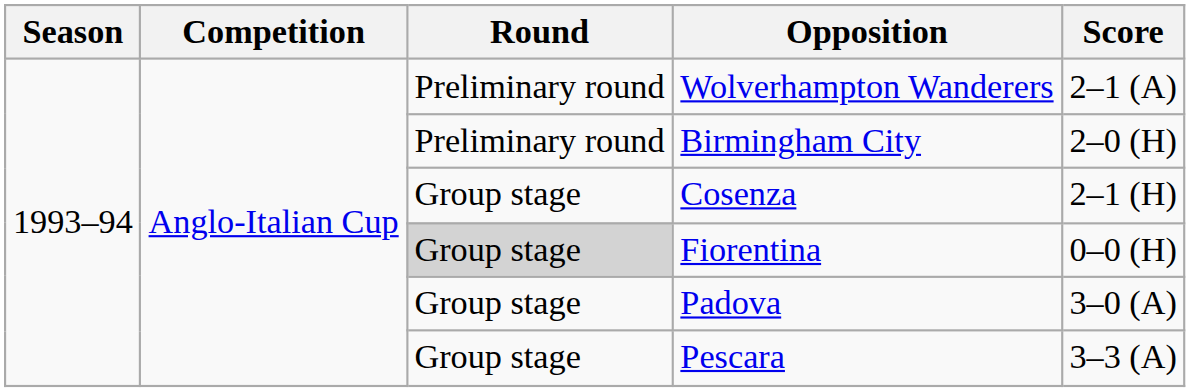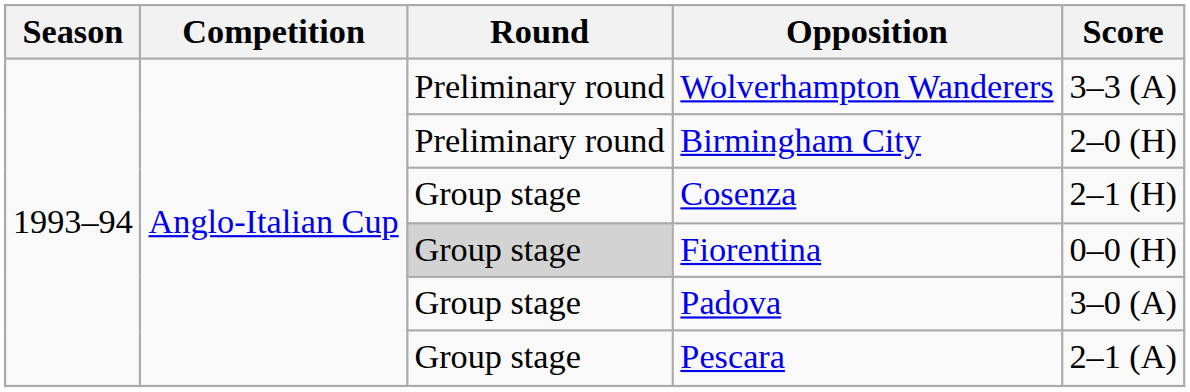Wolverhampton Wanderers | Score: 2–1 (A) -> 3–3 (A)
Pescara | Score: 3–3 (A) -> 2–1 (A)
